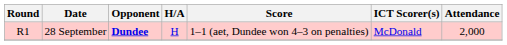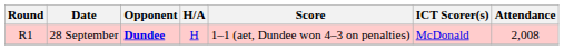28 September | Attendance: 2,000 -> 2,008
